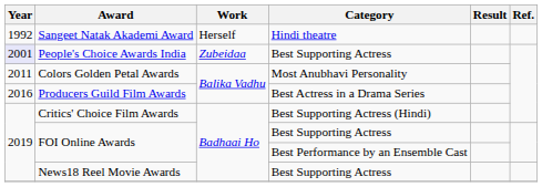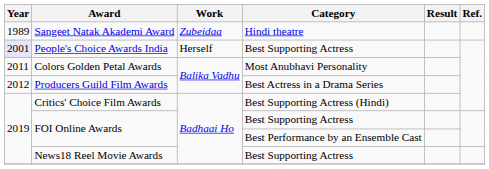Sangeet Natak Akademi Award | Year: 1992 -> 1989
Sangeet Natak Akademi Award | Work: Herself -> Zubeidaa
People's Choice Awards India | Work: Zubeidaa -> Herself
Producers Guild Film Awards | Year: 2016 -> 2012
